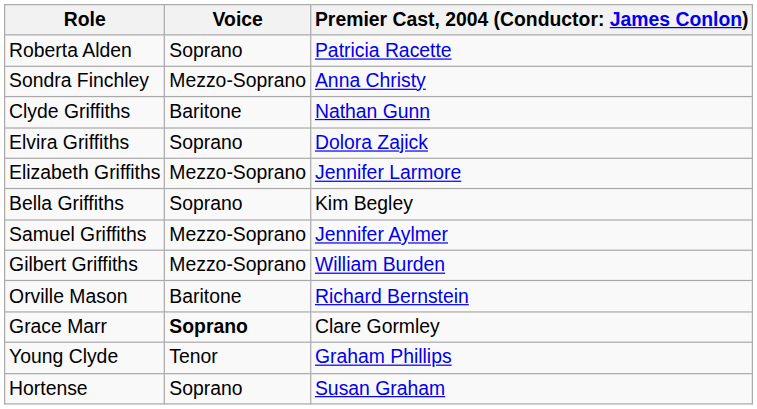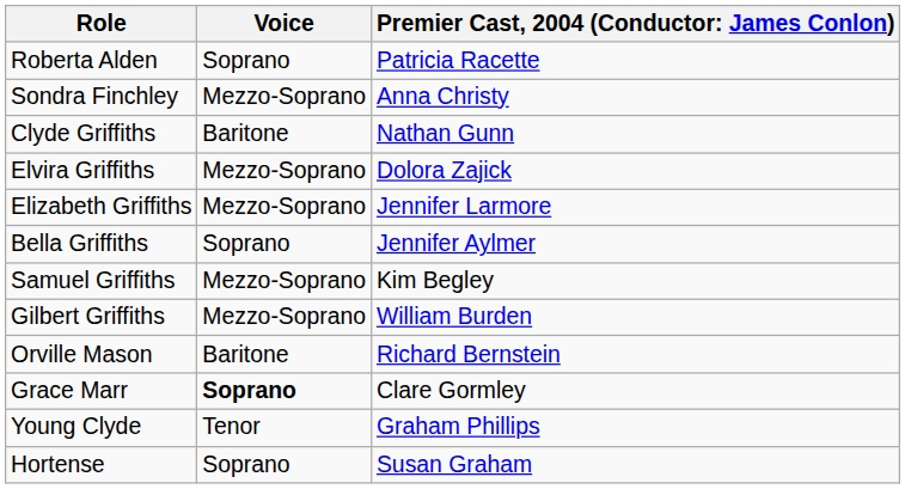Elvira Griffiths | Voice: Soprano -> Mezzo-Soprano
Bella Griffiths | column 3: Kim Begley -> Jennifer Aylmer
Samuel Griffiths | column 3: Jennifer Aylmer -> Kim Begley
